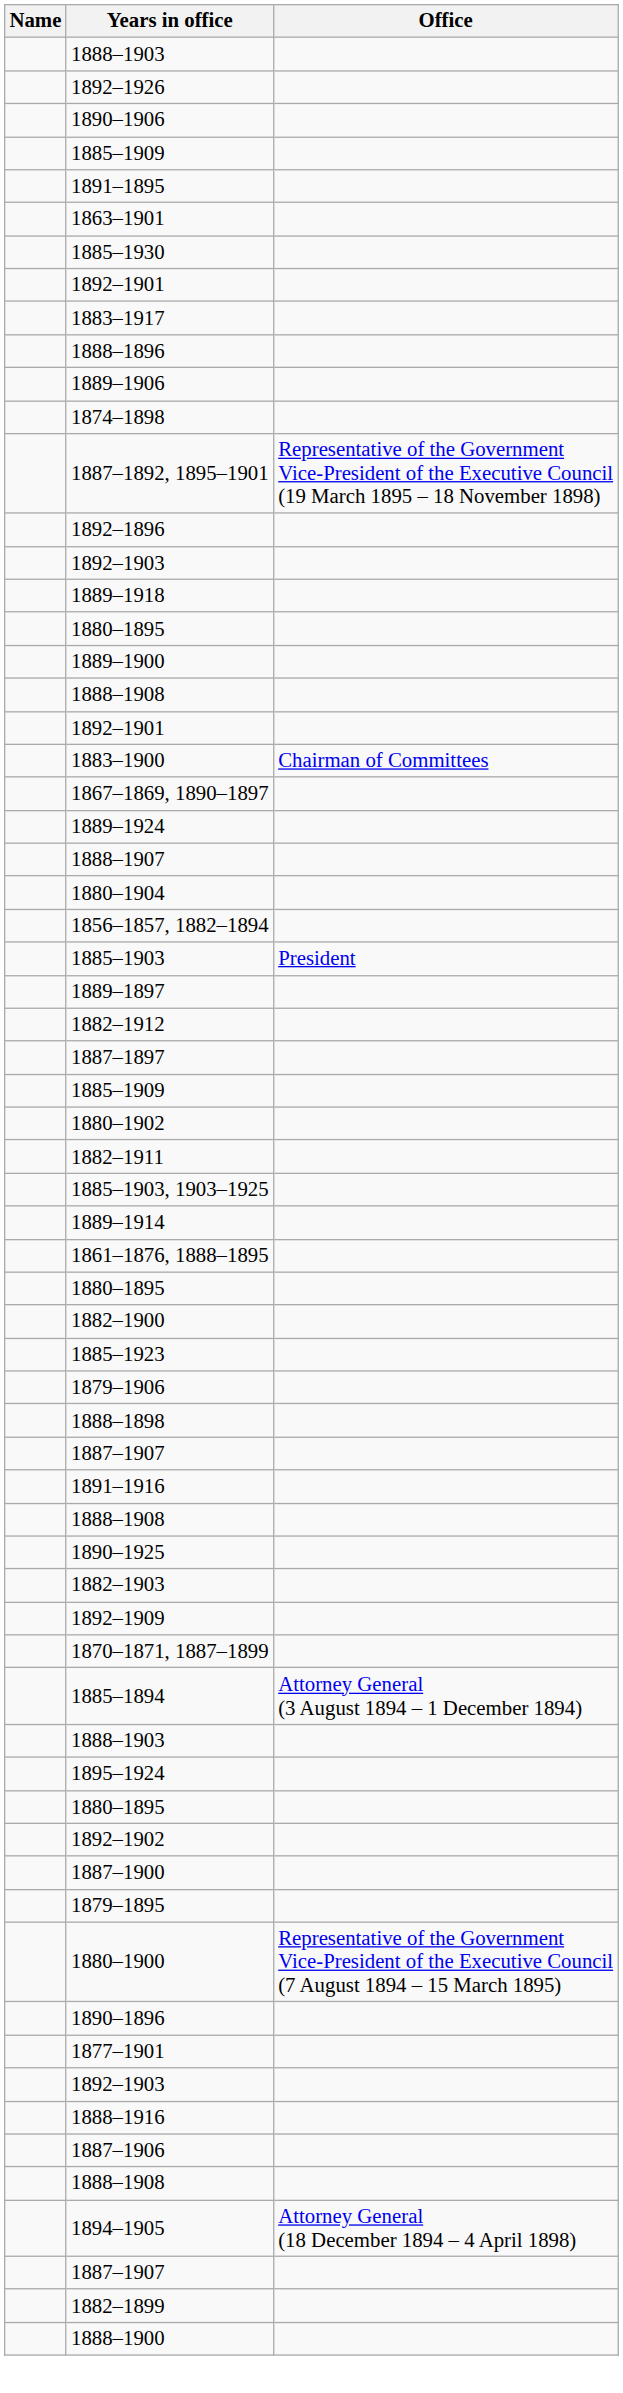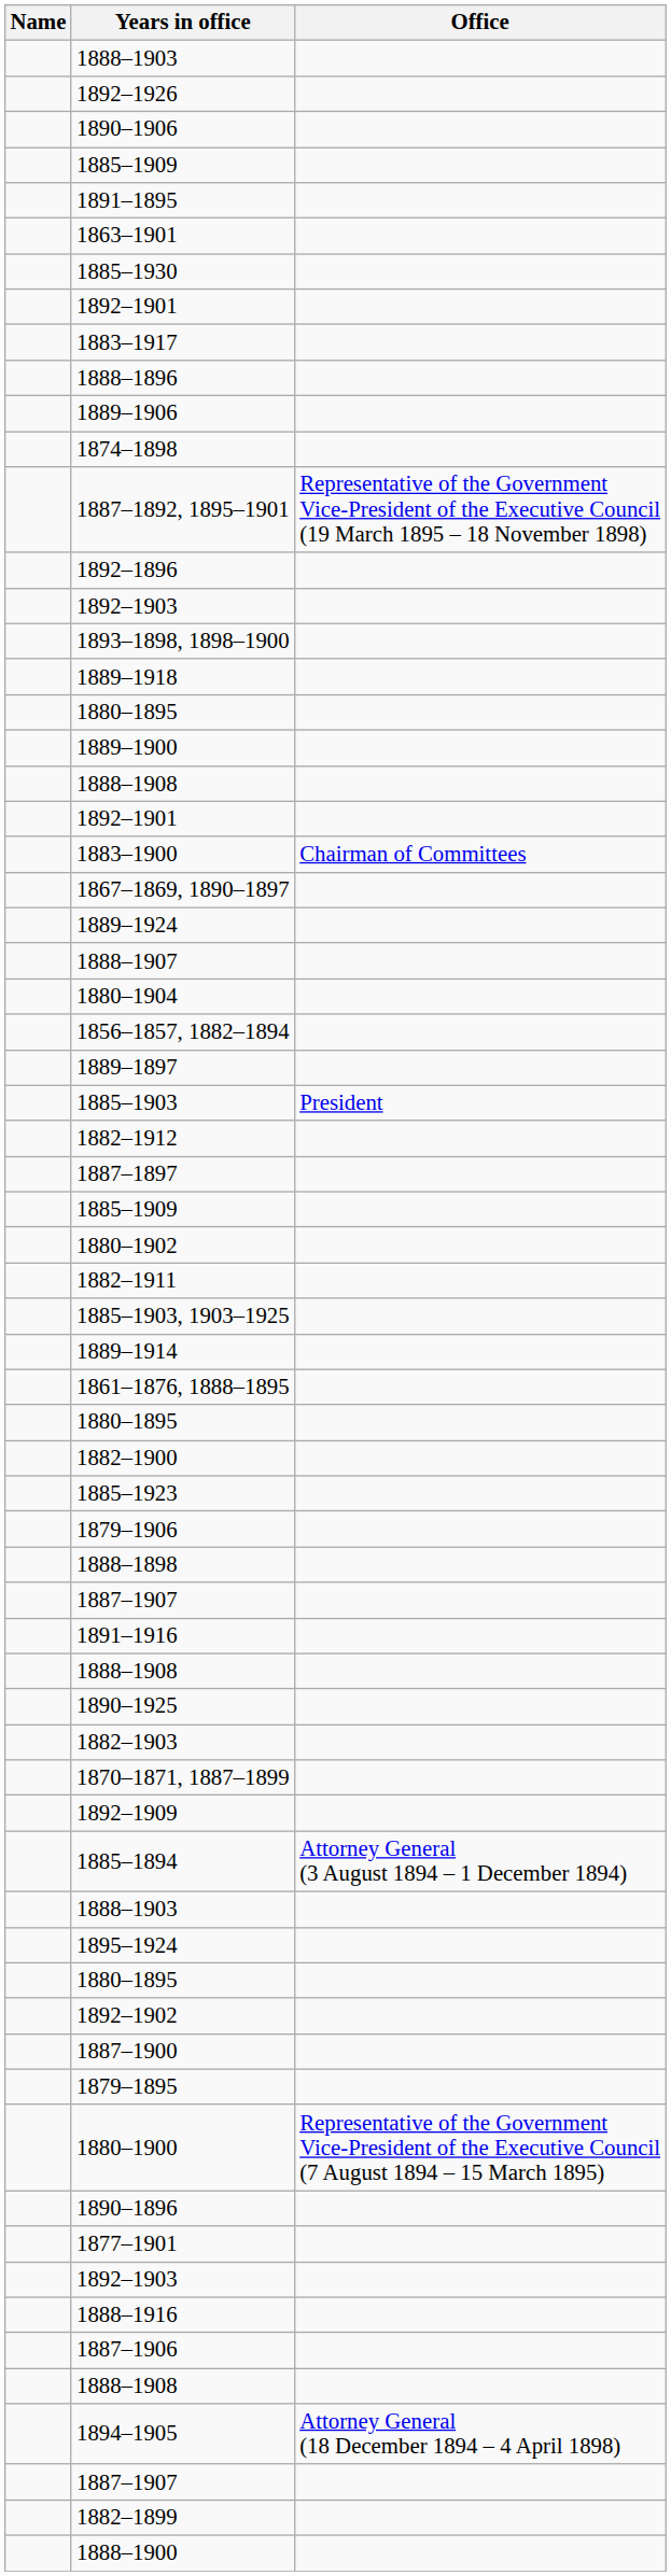+ row: 1893–1898, 1898–1900
rows swapped: 1885–1903 <-> 1889–1897
rows swapped: 1892–1909 <-> 1870–1871, 1887–1899
